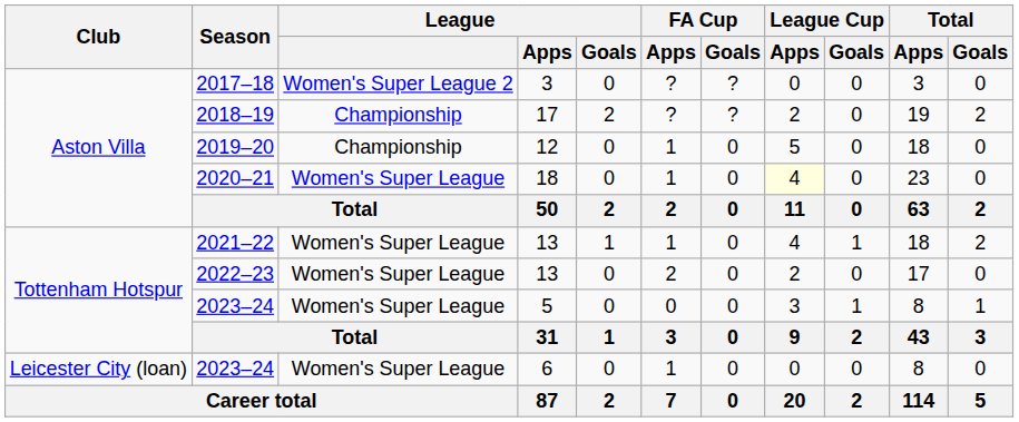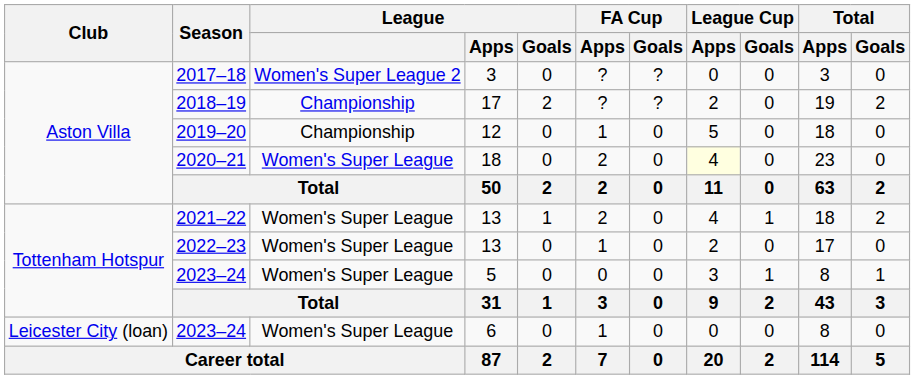2020–21 | FA Cup / Apps: 1 -> 2
2021–22 | FA Cup / Apps: 1 -> 2
2022–23 | FA Cup / Apps: 2 -> 1
